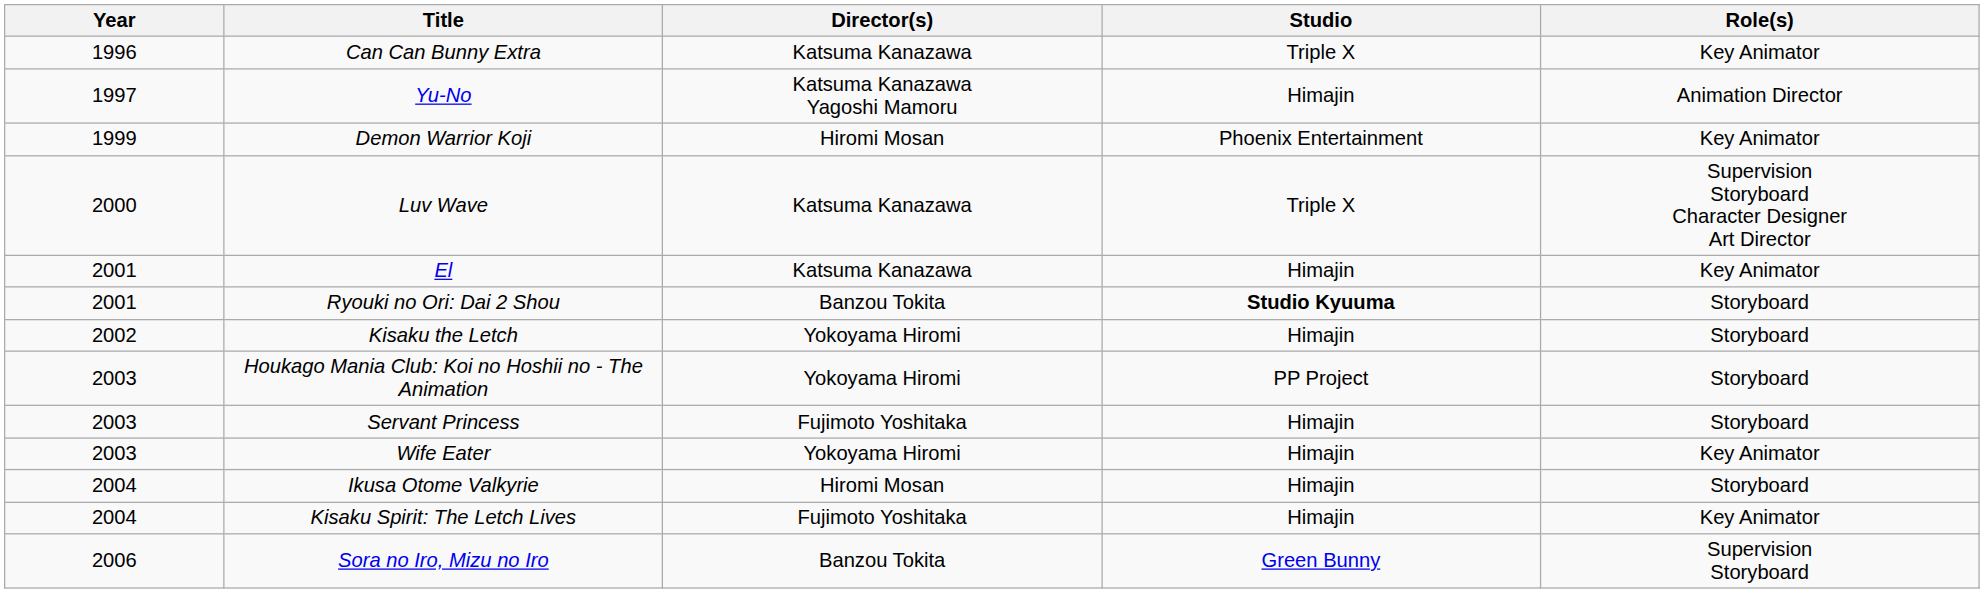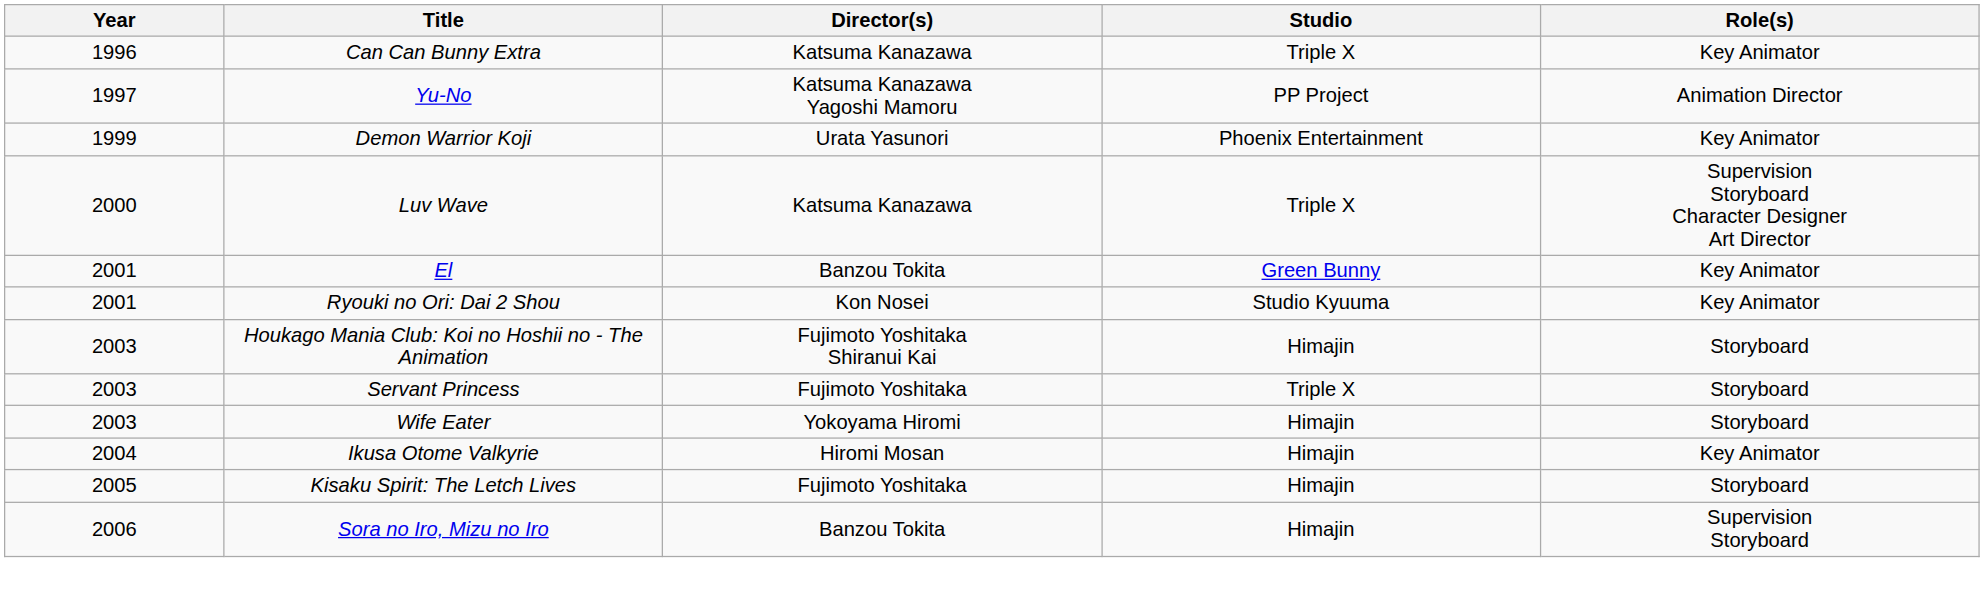Yu-No | Studio: Himajin -> PP Project
Demon Warrior Koji | Director(s): Hiromi Mosan -> Urata Yasunori
El | Director(s): Katsuma Kanazawa -> Banzou Tokita
El | Studio: Himajin -> Green Bunny
Ryouki no Ori: Dai 2 Shou | Director(s): Banzou Tokita -> Kon Nosei
Ryouki no Ori: Dai 2 Shou | Studio: bold -> normal
Ryouki no Ori: Dai 2 Shou | Role(s): Storyboard -> Key Animator
- row: 2002 | Kisaku the Letch | Yokoyama Hiromi | Himajin | Storyboard
Houkago Mania Club: Koi no Hoshii no - The Animation | Director(s): Yokoyama Hiromi -> Fujimoto Yoshitaka Shiranui Kai
Houkago Mania Club: Koi no Hoshii no - The Animation | Studio: PP Project -> Himajin
Servant Princess | Studio: Himajin -> Triple X
Wife Eater | Role(s): Key Animator -> Storyboard
Ikusa Otome Valkyrie | Role(s): Storyboard -> Key Animator
Kisaku Spirit: The Letch Lives | Year: 2004 -> 2005
Kisaku Spirit: The Letch Lives | Role(s): Key Animator -> Storyboard
Sora no Iro, Mizu no Iro | Studio: Green Bunny -> Himajin
